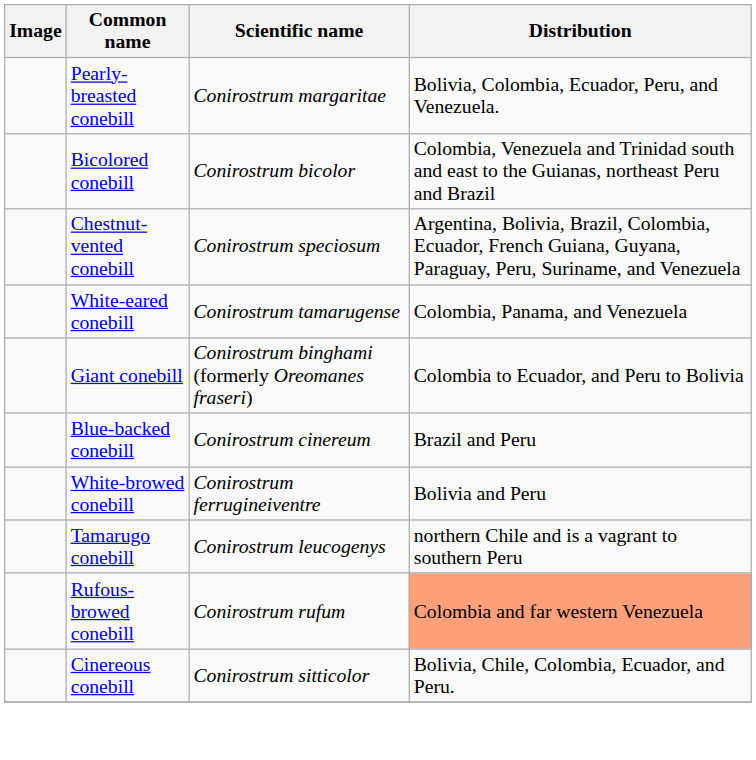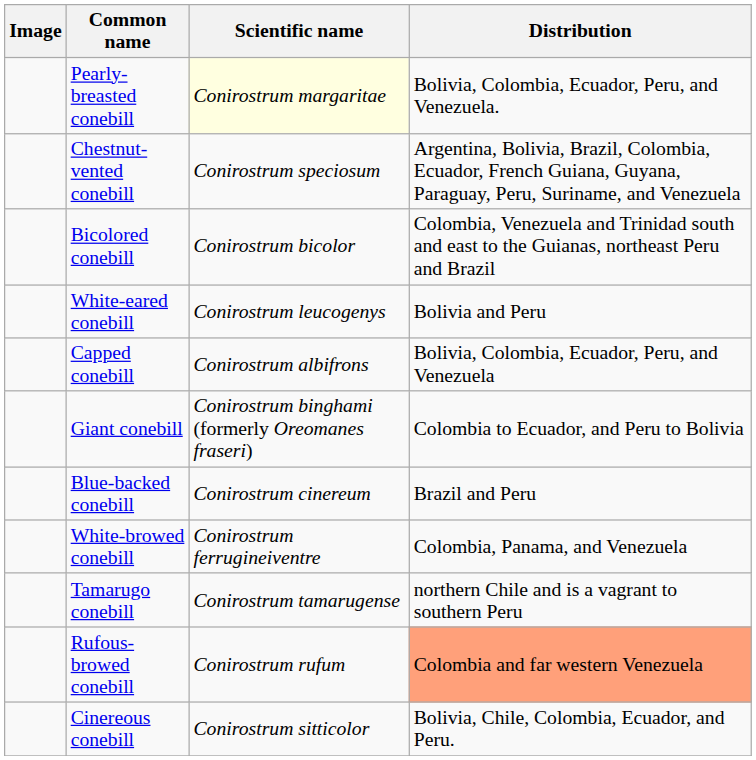Pearly-breasted conebill | Scientific name: no background -> lightyellow background
rows swapped: Bicolored conebill <-> Chestnut-vented conebill
White-eared conebill | Scientific name: Conirostrum tamarugense -> Conirostrum leucogenys
White-eared conebill | Distribution: Colombia, Panama, and Venezuela -> Bolivia and Peru
+ row: Capped conebill | Conirostrum albifrons | Bolivia, Colombia, Ecuador, Peru, and Venezuela
White-browed conebill | Distribution: Bolivia and Peru -> Colombia, Panama, and Venezuela
Tamarugo conebill | Scientific name: Conirostrum leucogenys -> Conirostrum tamarugense
